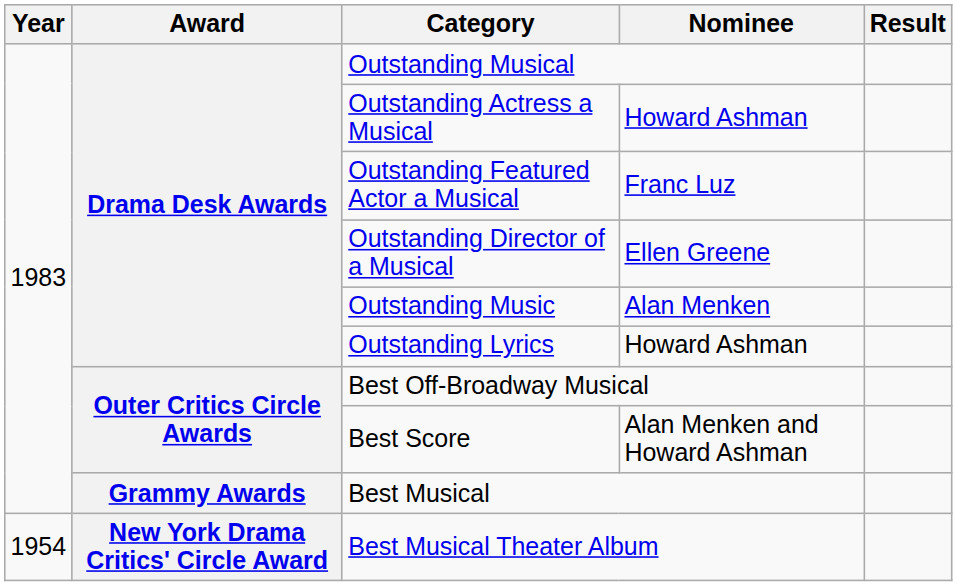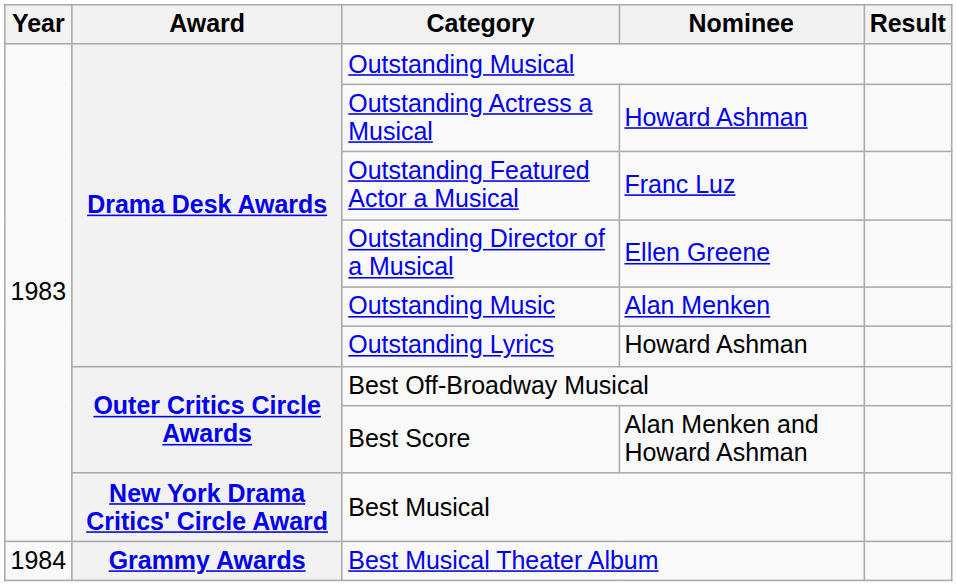Best Musical | Award: Grammy Awards -> New York Drama Critics' Circle Award
Best Musical Theater Album | Year: 1954 -> 1984
Best Musical Theater Album | Award: New York Drama Critics' Circle Award -> Grammy Awards
